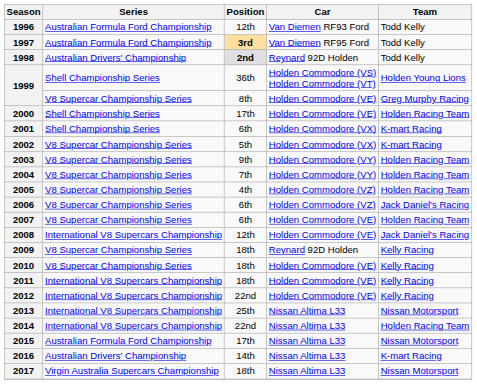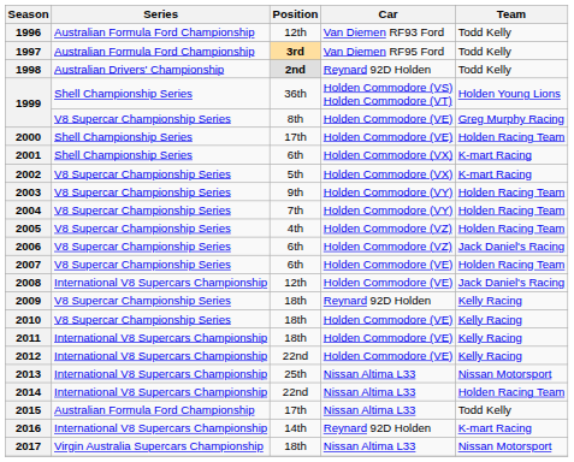2015 | Team: Nissan Motorsport -> Todd Kelly
2016 | Series: Australian Drivers' Championship -> International V8 Supercars Championship
2016 | Car: Nissan Altima L33 -> Reynard 92D Holden
